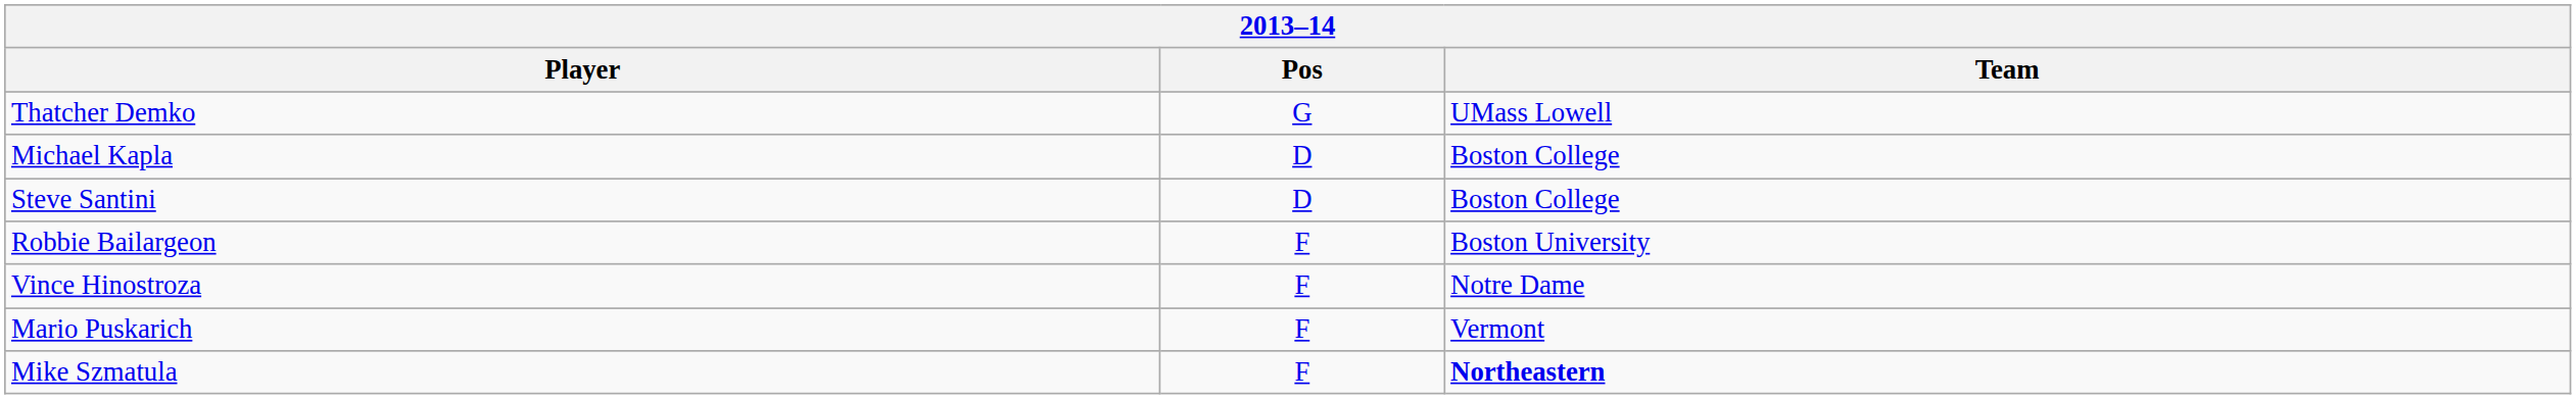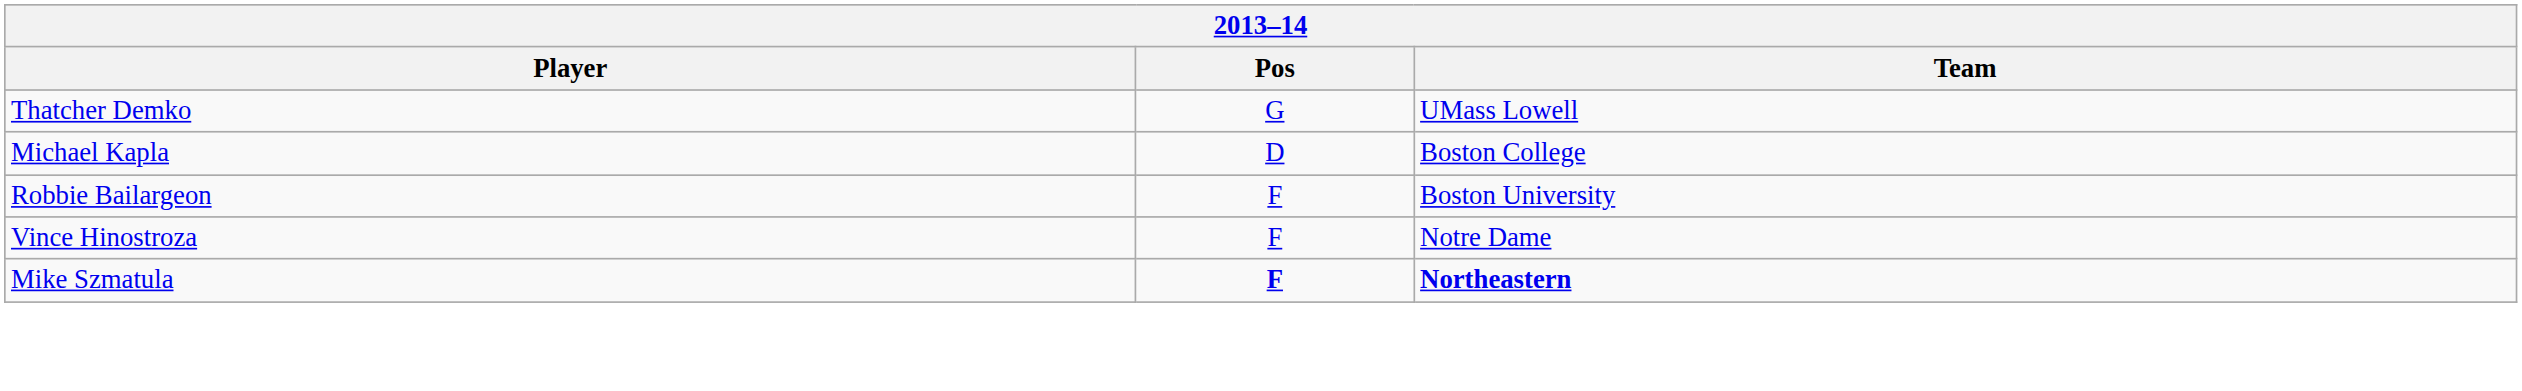- row: Steve Santini | D | Boston College
- row: Mario Puskarich | F | Vermont
Mike Szmatula | Pos: normal -> bold
